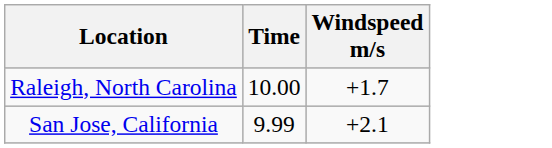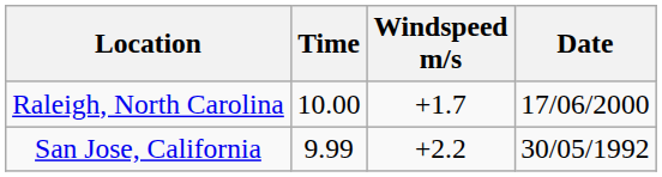+ column: Date | 17/06/2000 | 30/05/1992
San Jose, California | Windspeed m/s: +2.1 -> +2.2
